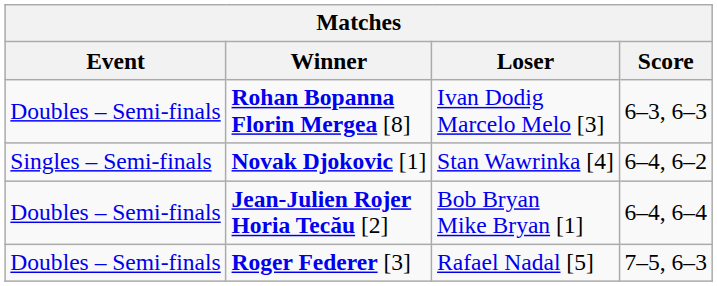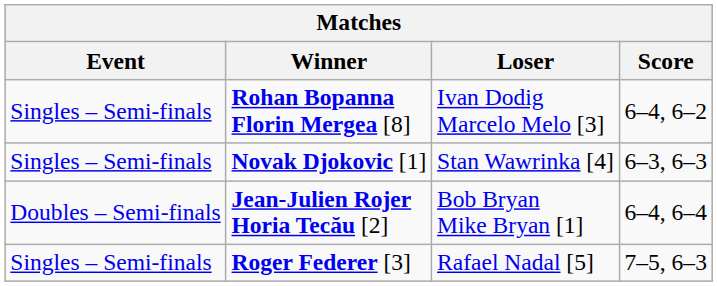Rohan Bopanna Florin Mergea [8] | Event: Doubles – Semi-finals -> Singles – Semi-finals
Rohan Bopanna Florin Mergea [8] | Score: 6–3, 6–3 -> 6–4, 6–2
Novak Djokovic [1] | Score: 6–4, 6–2 -> 6–3, 6–3
Roger Federer [3] | Event: Doubles – Semi-finals -> Singles – Semi-finals
